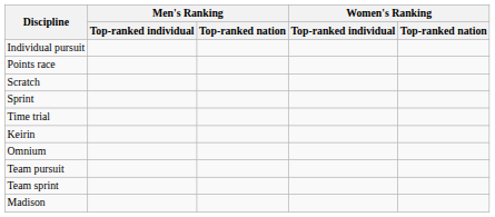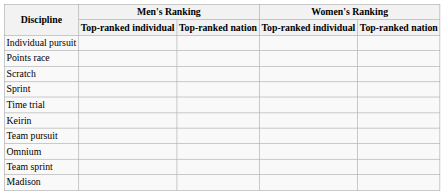rows swapped: Omnium <-> Team pursuit
